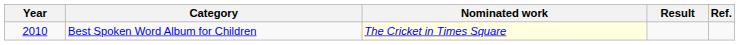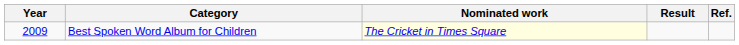Best Spoken Word Album for Children | Year: 2010 -> 2009
